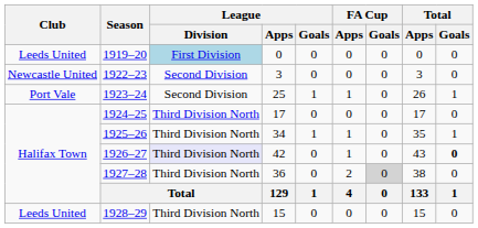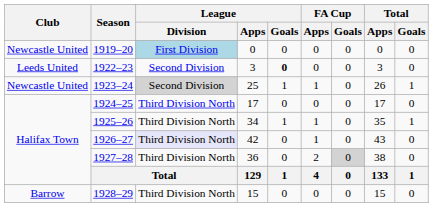1919–20 | Club: Leeds United -> Newcastle United
1922–23 | Club: Newcastle United -> Leeds United
1922–23 | League / Goals: normal -> bold
1923–24 | Club: Port Vale -> Newcastle United
1923–24 | League / Division: no background -> lightgrey background
1926–27 | Total / Goals: bold -> normal
1928–29 | Club: Leeds United -> Barrow
